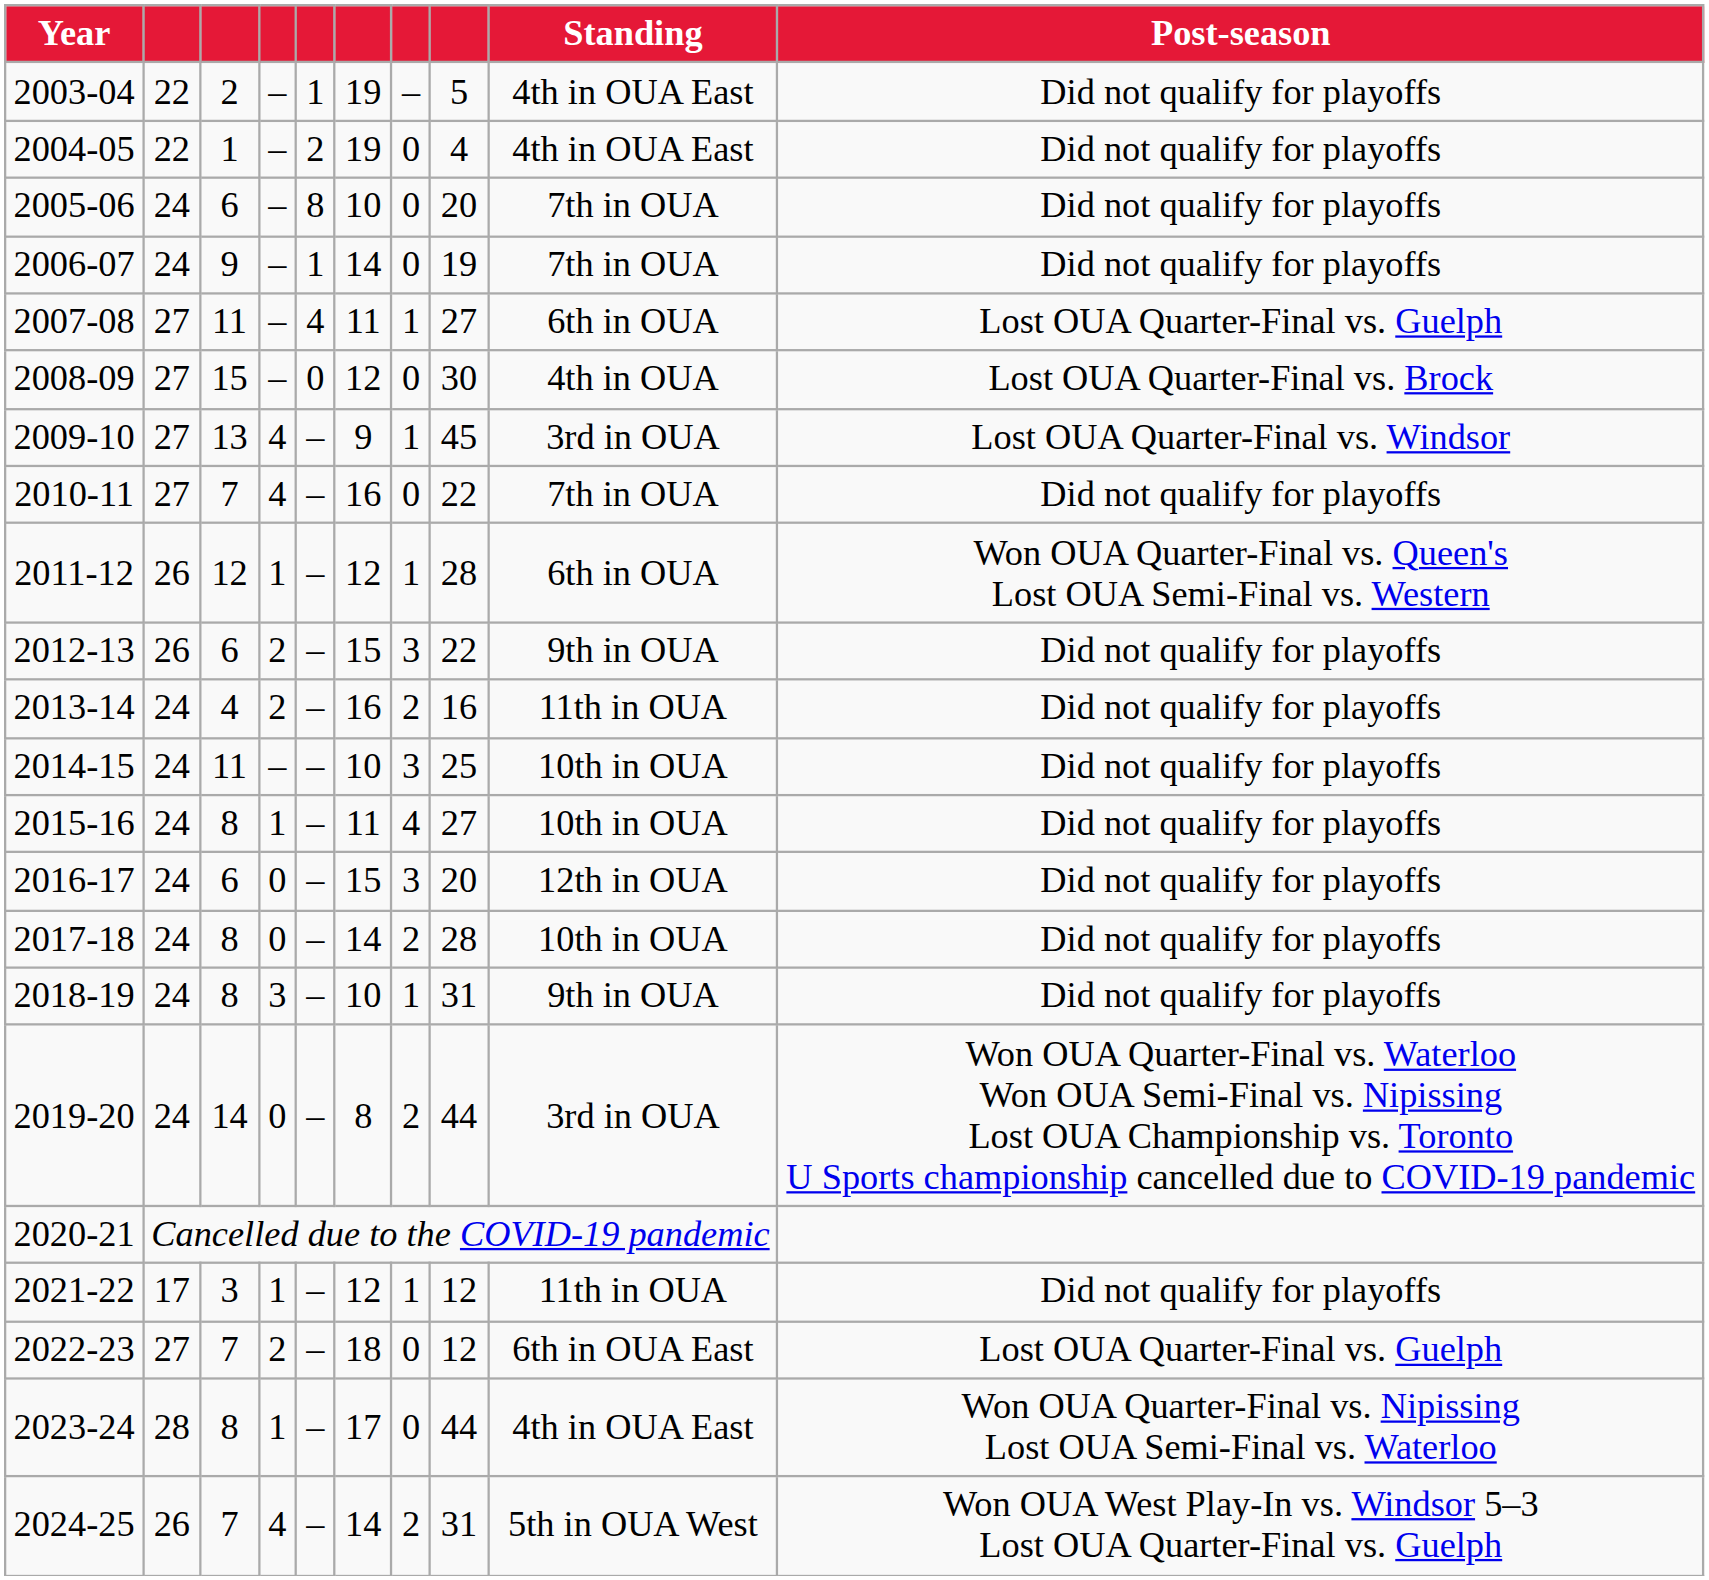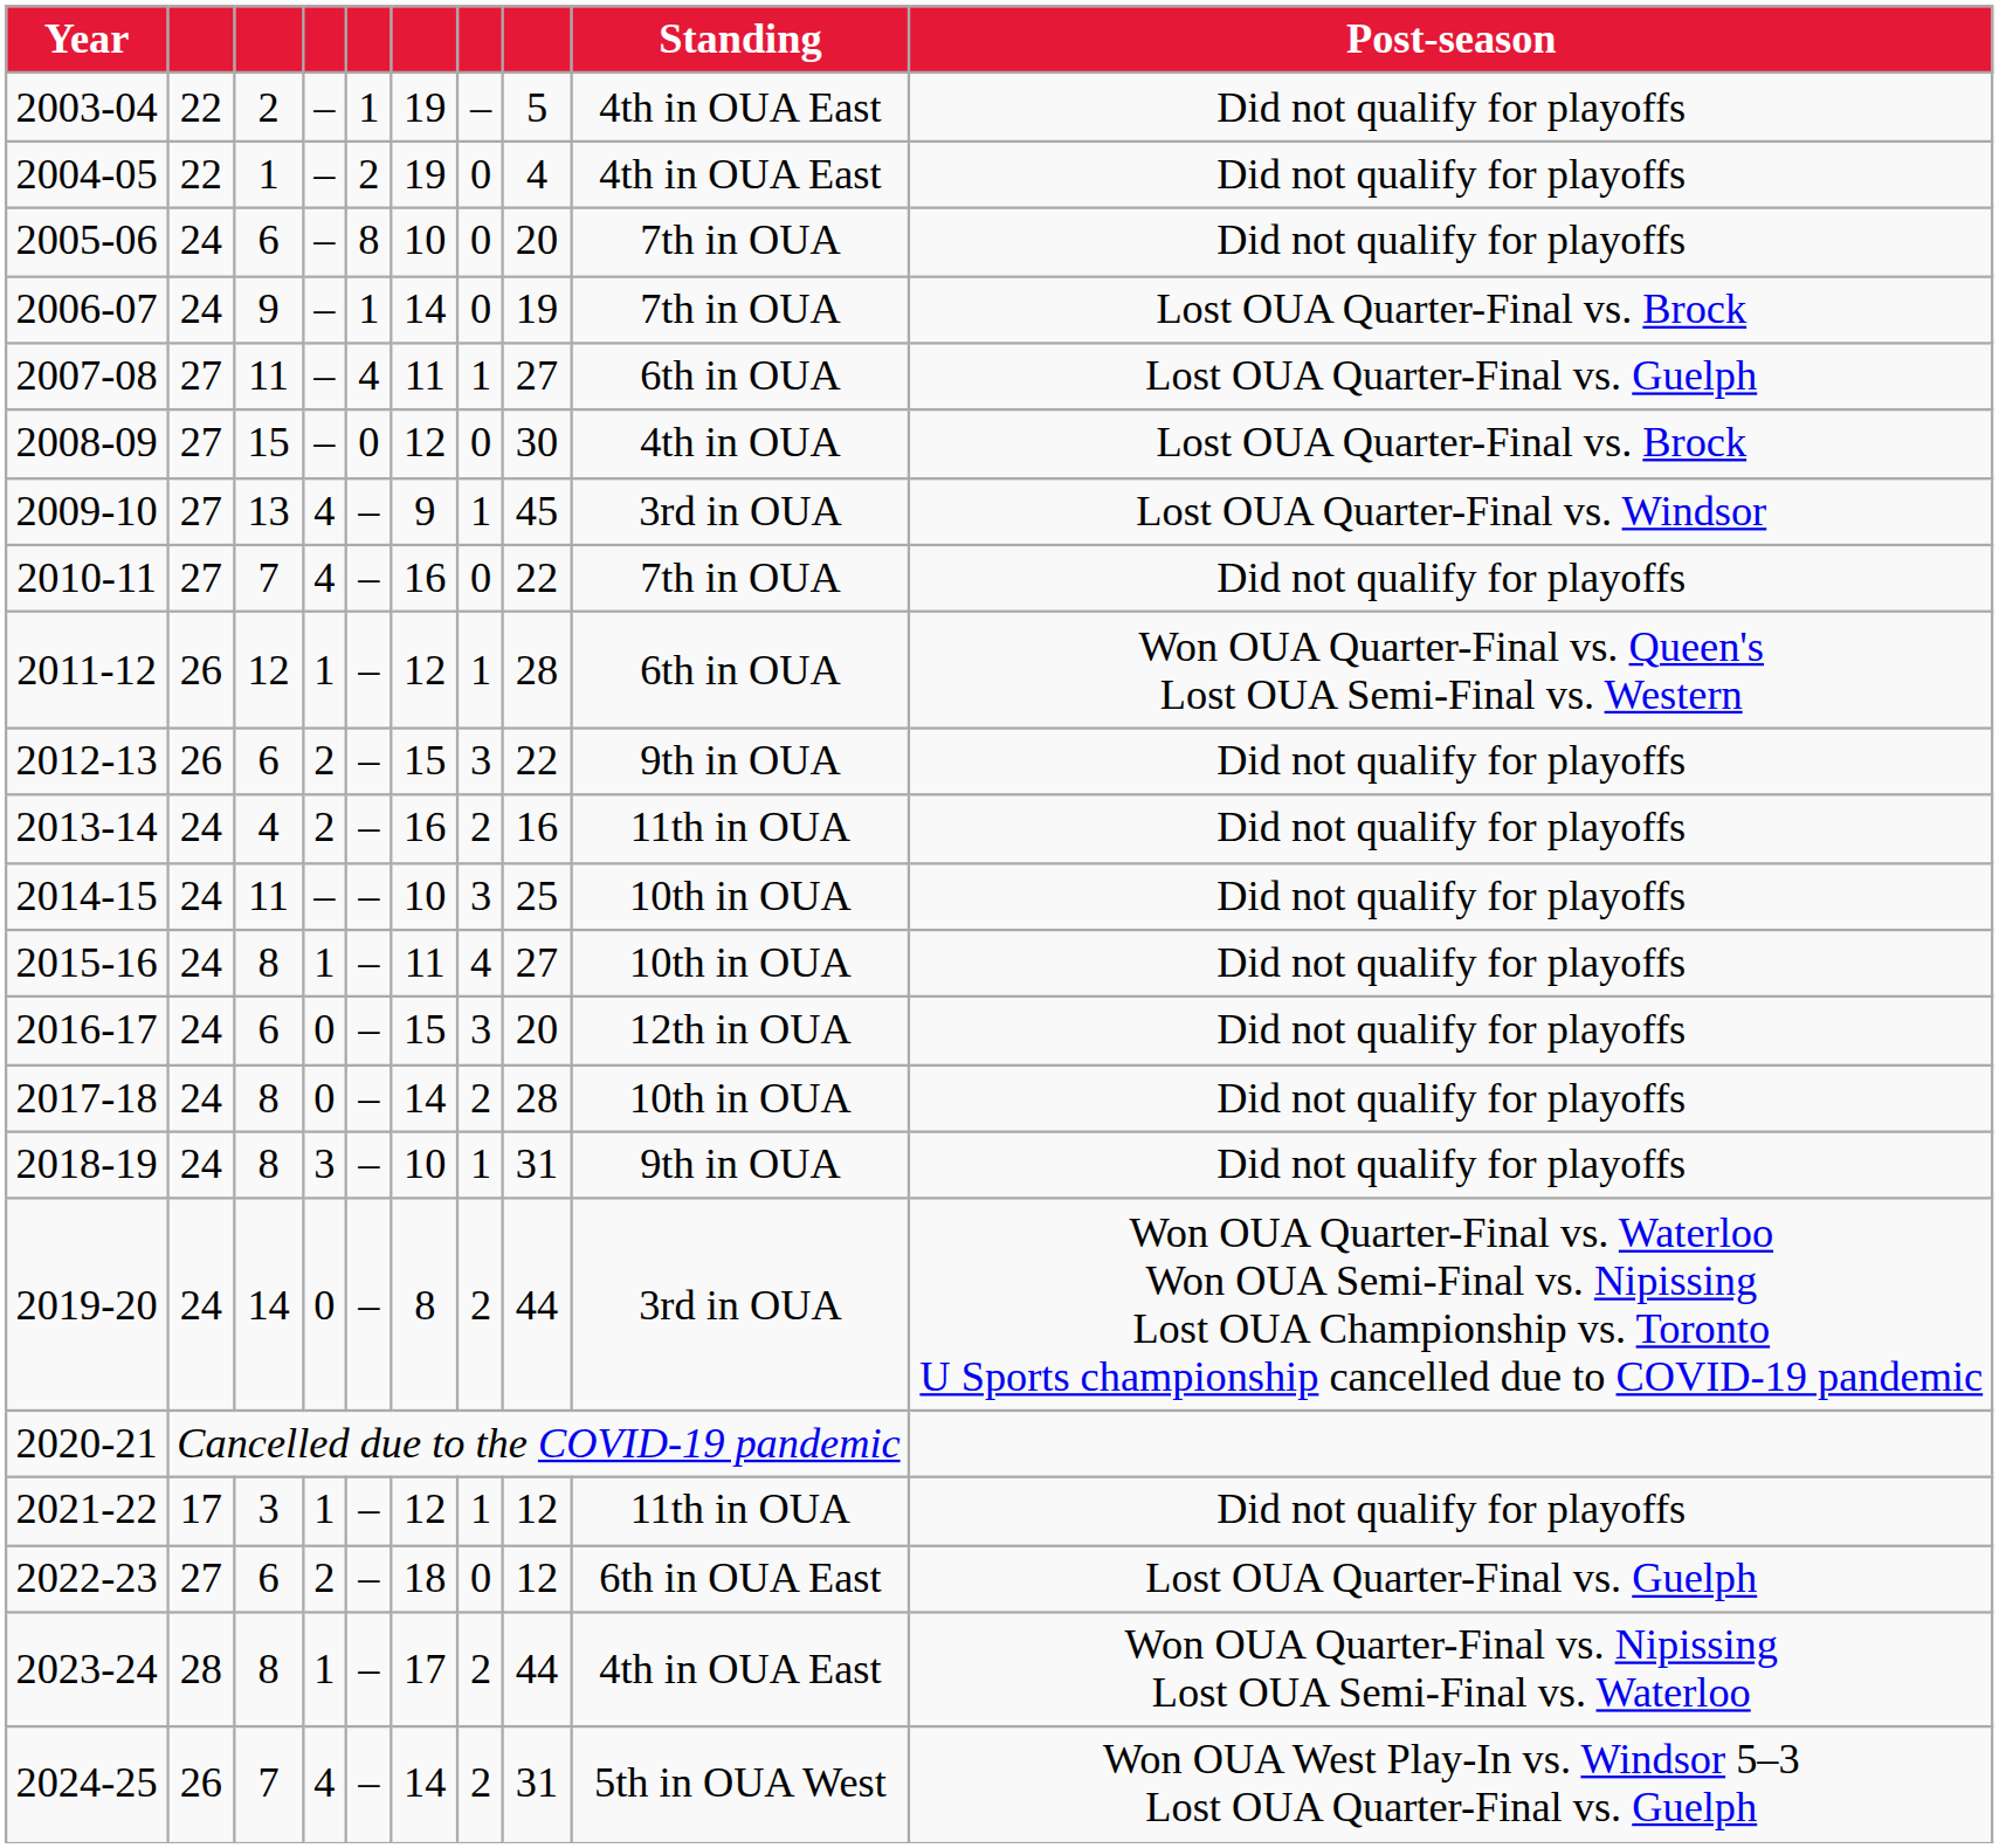2006-07 | Post-season: Did not qualify for playoffs -> Lost OUA Quarter-Final vs. Brock
2022-23 | column 3: 7 -> 6
2023-24 | column 7: 0 -> 2
